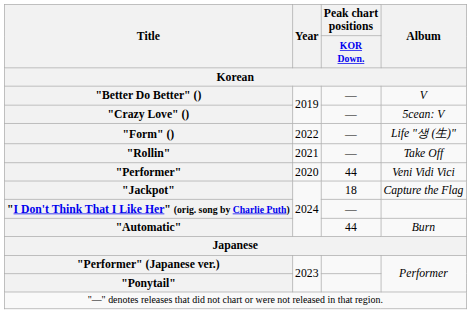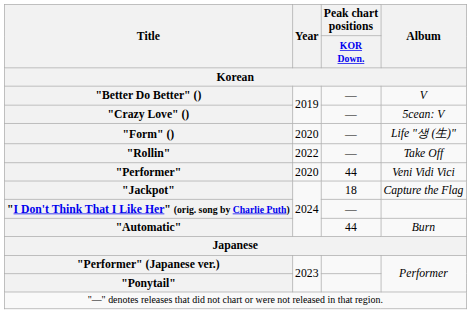"Form" () | Year: 2022 -> 2020
"Rollin" | Year: 2021 -> 2022
